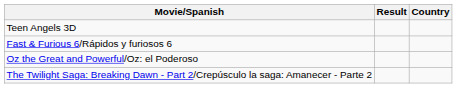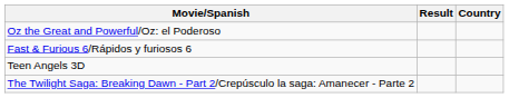rows swapped: Teen Angels 3D <-> Oz the Great and Powerful/Oz: el Poderoso
